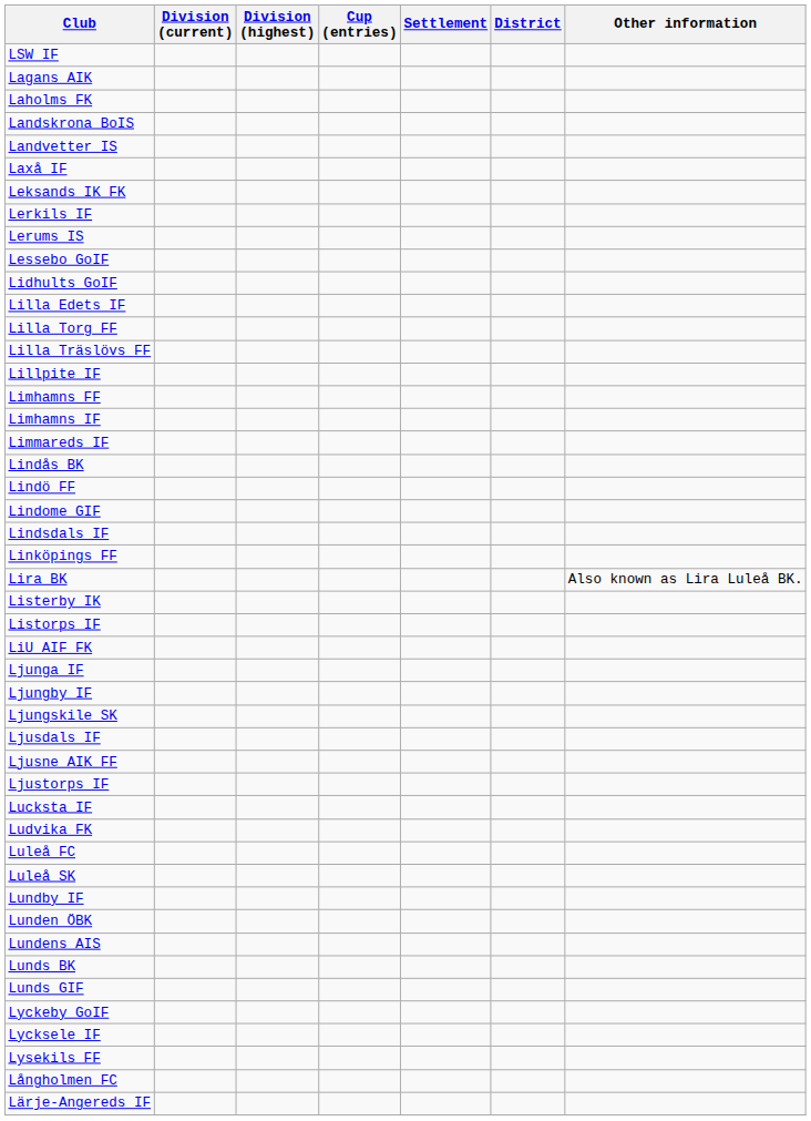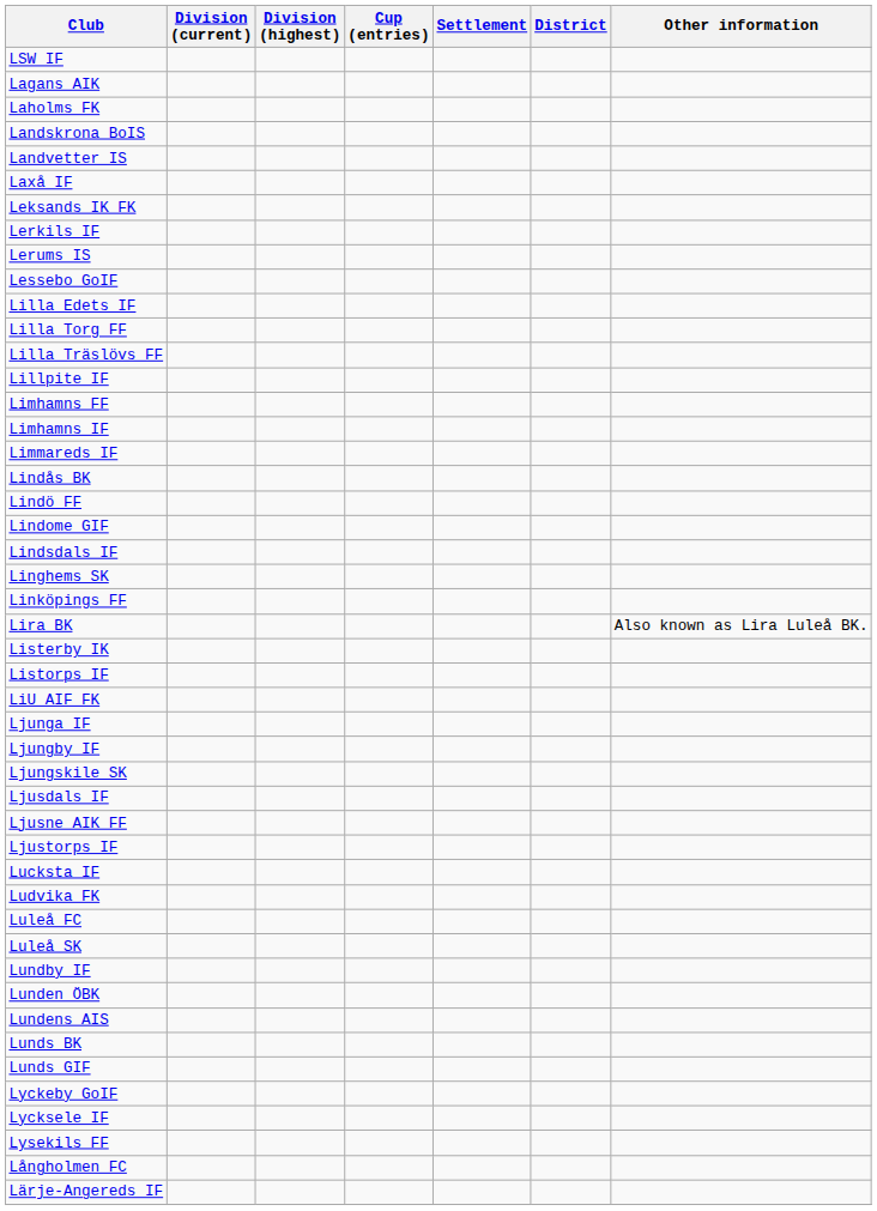- row: Lidhults GoIF
+ row: Linghems SK
